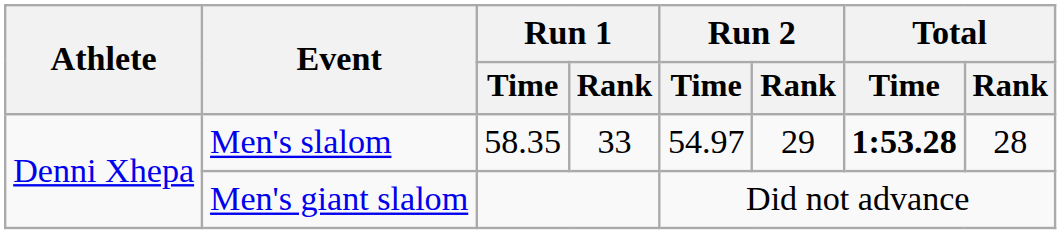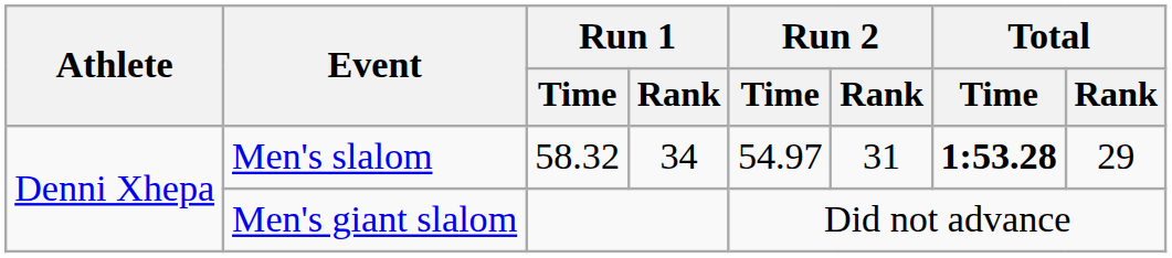Men's slalom | Run 1 / Time: 58.35 -> 58.32
Men's slalom | Run 1 / Rank: 33 -> 34
Men's slalom | Run 2 / Rank: 29 -> 31
Men's slalom | Total / Rank: 28 -> 29
